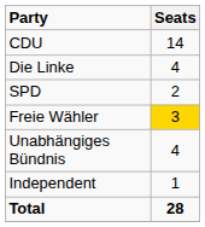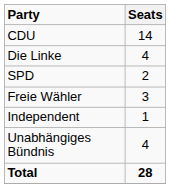Freie Wähler | Seats: gold background -> no background
rows swapped: Unabhängiges Bündnis <-> Independent
